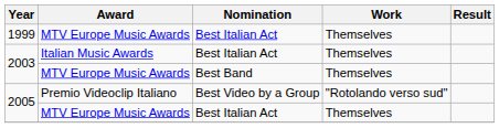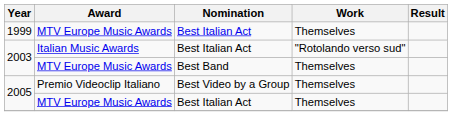2003 / Italian Music Awards | Work: Themselves -> "Rotolando verso sud"
2005 / Premio Videoclip Italiano | Work: "Rotolando verso sud" -> Themselves
